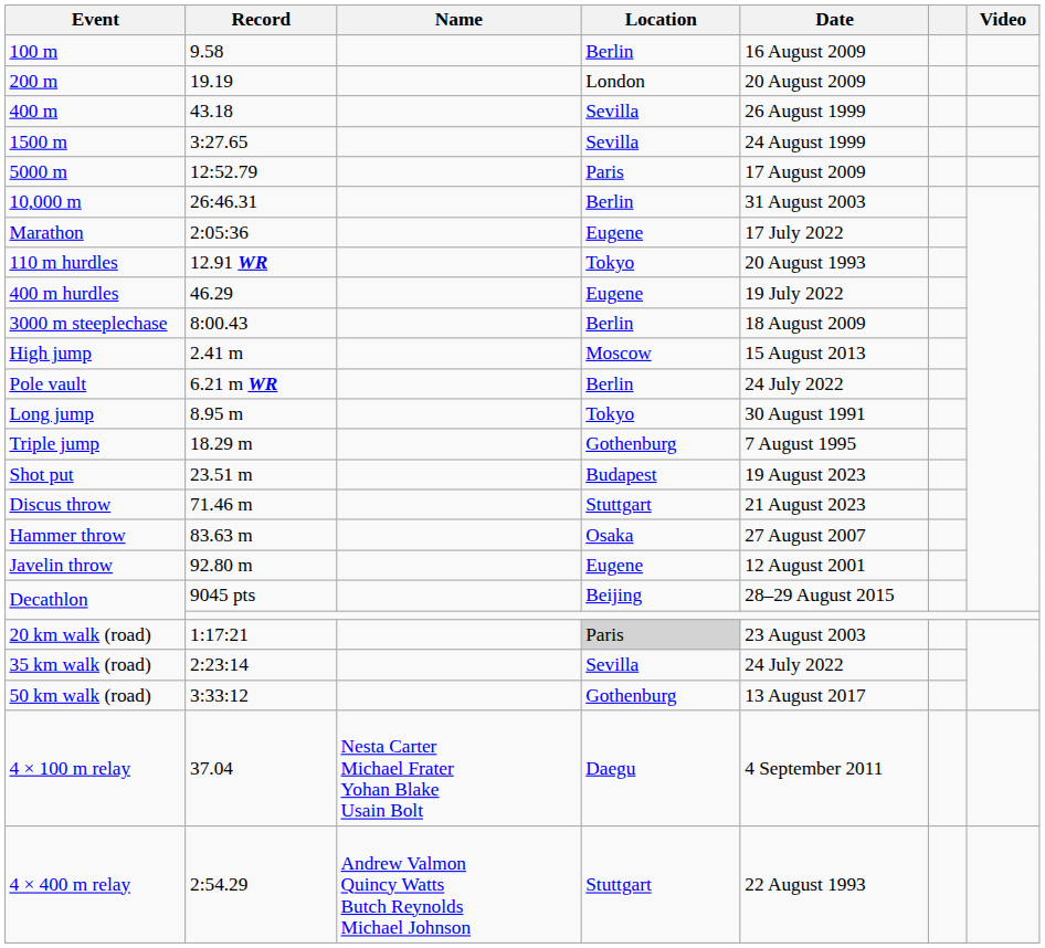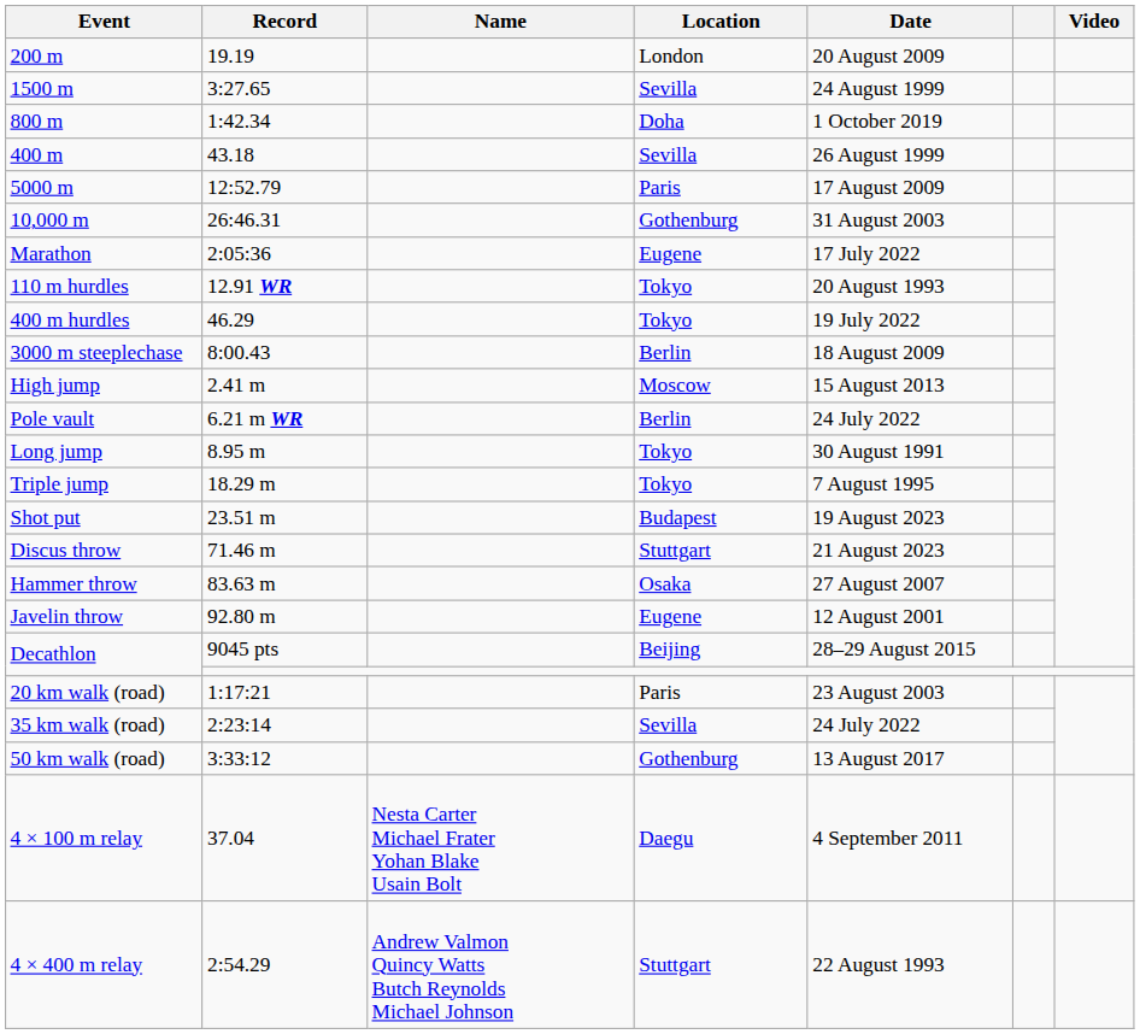- row: 100 m | 9.58 | Berlin | 16 August 2009
rows swapped: 400 m <-> 1500 m
+ row: 800 m | 1:42.34 | Doha | 1 October 2019
10,000 m | Location: Berlin -> Gothenburg
400 m hurdles | Location: Eugene -> Tokyo
Triple jump | Location: Gothenburg -> Tokyo
20 km walk (road) | Location: lightgrey background -> no background
